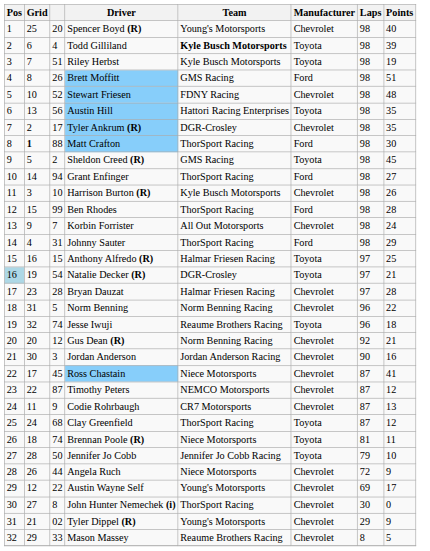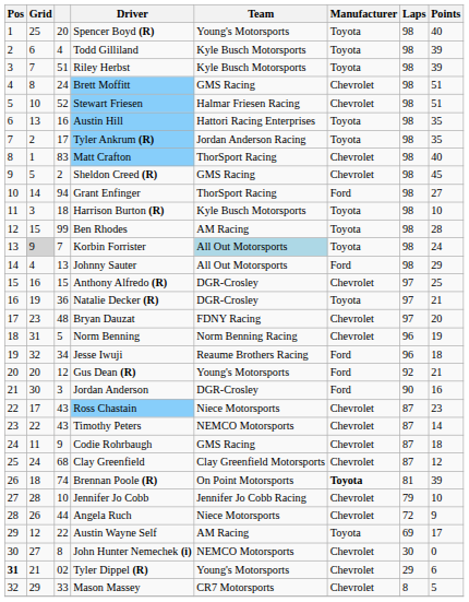Spencer Boyd (R) | Manufacturer: Chevrolet -> Toyota
Todd Gilliland | Team: bold -> normal
Riley Herbst | Points: 19 -> 39
Brett Moffitt | column 3: 26 -> 24
Brett Moffitt | Manufacturer: Ford -> Chevrolet
Stewart Friesen | Team: FDNY Racing -> Halmar Friesen Racing
Stewart Friesen | Points: 48 -> 51
Austin Hill | column 3: 56 -> 16
Tyler Ankrum (R) | Team: DGR-Crosley -> Jordan Anderson Racing
Tyler Ankrum (R) | Manufacturer: Chevrolet -> Toyota
Matt Crafton | Grid: bold -> normal
Matt Crafton | column 3: 88 -> 83
Matt Crafton | Manufacturer: Ford -> Chevrolet
Matt Crafton | Points: 30 -> 40
Sheldon Creed (R) | Manufacturer: Toyota -> Chevrolet
Harrison Burton (R) | column 3: 10 -> 18
Harrison Burton (R) | Manufacturer: Chevrolet -> Toyota
Harrison Burton (R) | Points: 26 -> 10
Ben Rhodes | Team: ThorSport Racing -> AM Racing
Ben Rhodes | Manufacturer: Ford -> Toyota
Korbin Forrister | Grid: no background -> lightgrey background
Korbin Forrister | Team: no background -> lightblue background
Korbin Forrister | Manufacturer: Chevrolet -> Toyota
Johnny Sauter | column 3: 31 -> 13
Johnny Sauter | Team: ThorSport Racing -> All Out Motorsports
Anthony Alfredo (R) | Team: Halmar Friesen Racing -> DGR-Crosley
Anthony Alfredo (R) | Manufacturer: Toyota -> Chevrolet
Natalie Decker (R) | Pos: lightblue background -> no background
Natalie Decker (R) | column 3: 54 -> 36
Bryan Dauzat | column 3: 28 -> 48
Bryan Dauzat | Team: Halmar Friesen Racing -> FDNY Racing
Bryan Dauzat | Points: 28 -> 20
Norm Benning | Points: 22 -> 19
Jesse Iwuji | column 3: 74 -> 34
Jesse Iwuji | Manufacturer: Toyota -> Ford
Gus Dean (R) | Team: Norm Benning Racing -> Young's Motorsports
Gus Dean (R) | Manufacturer: Chevrolet -> Ford
Jordan Anderson | Team: Jordan Anderson Racing -> DGR-Crosley
Jordan Anderson | Manufacturer: Chevrolet -> Ford
Ross Chastain | column 3: 45 -> 43
Ross Chastain | Points: 41 -> 23
Timothy Peters | column 3: 87 -> 43
Timothy Peters | Points: 12 -> 14
Codie Rohrbaugh | Team: CR7 Motorsports -> GMS Racing
Codie Rohrbaugh | Points: 13 -> 18
Clay Greenfield | Team: ThorSport Racing -> Clay Greenfield Motorsports
Clay Greenfield | Manufacturer: Toyota -> Chevrolet
Brennan Poole (R) | Team: Niece Motorsports -> On Point Motorsports
Brennan Poole (R) | Manufacturer: normal -> bold
Brennan Poole (R) | Points: 11 -> 39
Jennifer Jo Cobb | column 3: 50 -> 10
Jennifer Jo Cobb | Manufacturer: Toyota -> Chevrolet
Austin Wayne Self | Team: Young's Motorsports -> AM Racing
Austin Wayne Self | Manufacturer: Chevrolet -> Toyota
John Hunter Nemechek (i) | Team: ThorSport Racing -> NEMCO Motorsports
Tyler Dippel (R) | Pos: normal -> bold
Tyler Dippel (R) | Points: 9 -> 6
Mason Massey | Team: Reaume Brothers Racing -> CR7 Motorsports
